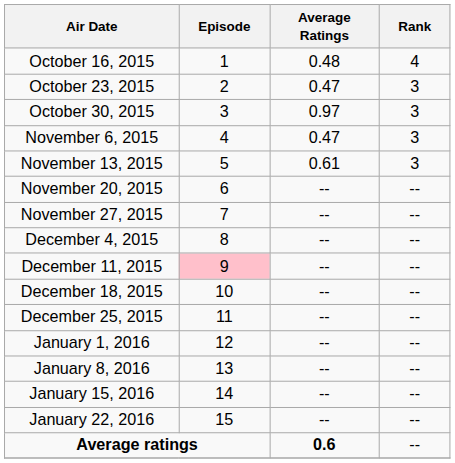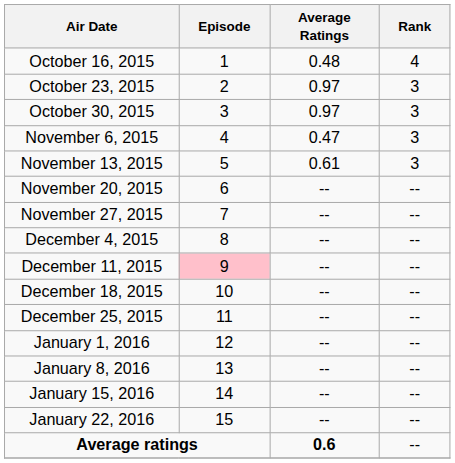October 23, 2015 | Average Ratings: 0.47 -> 0.97
